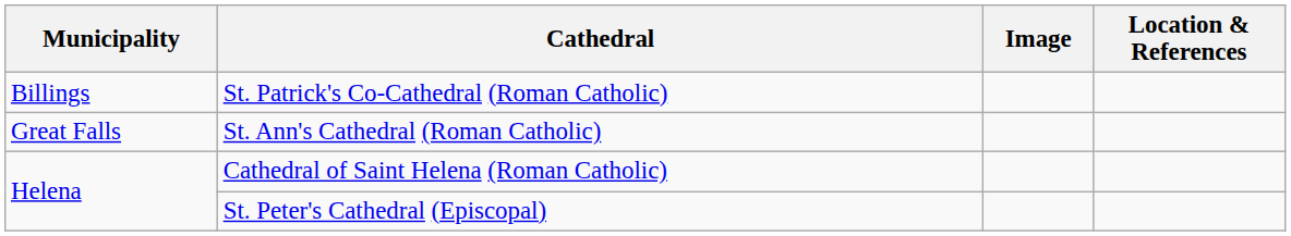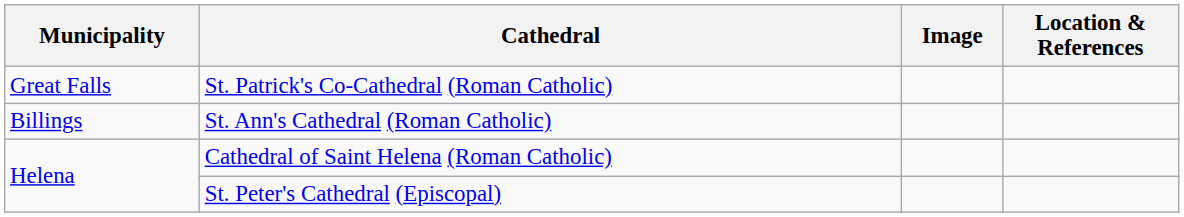St. Patrick's Co-Cathedral (Roman Catholic) | Municipality: Billings -> Great Falls
St. Ann's Cathedral (Roman Catholic) | Municipality: Great Falls -> Billings
